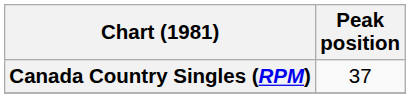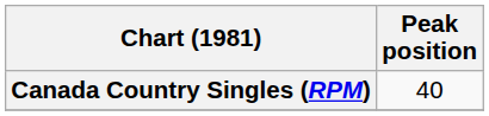Canada Country Singles (RPM) | Peak position: 37 -> 40
